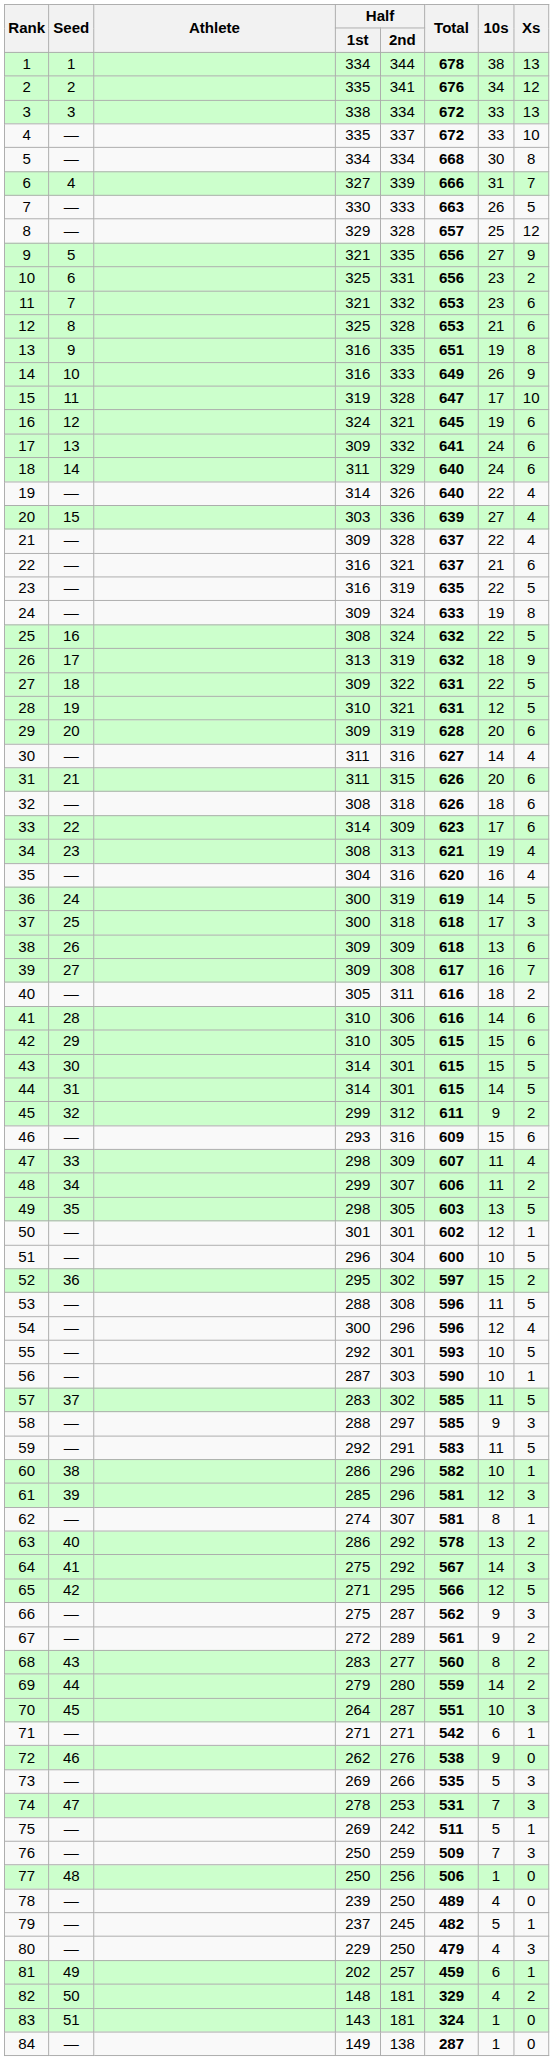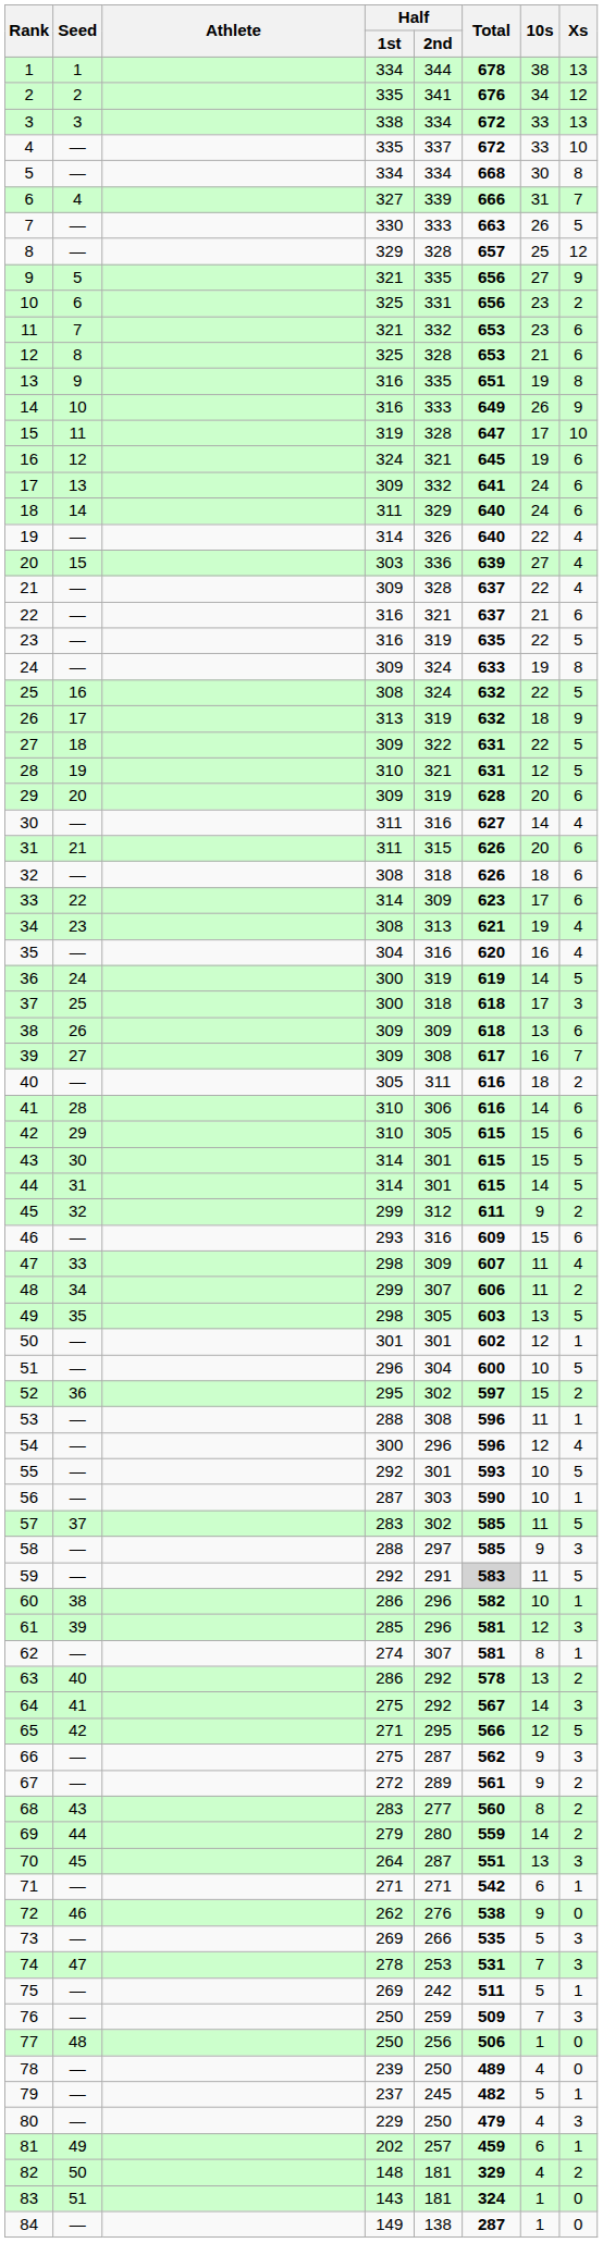53 | Xs: 5 -> 1
59 | Total: no background -> lightgrey background
70 | 10s: 10 -> 13
